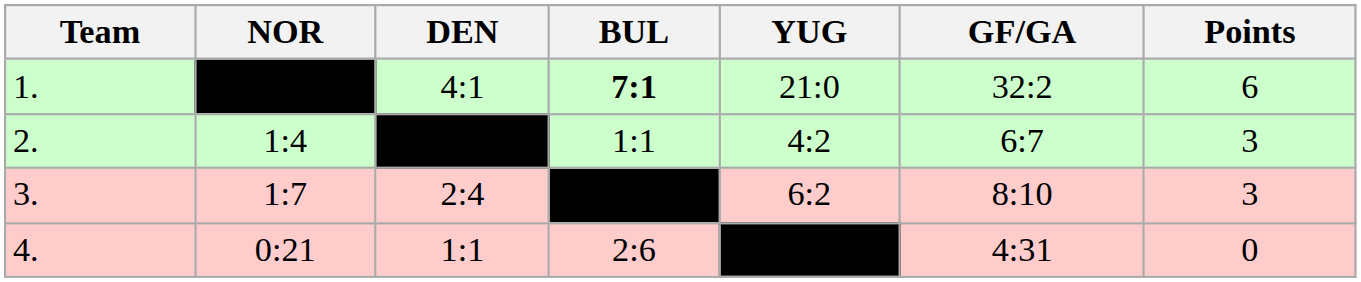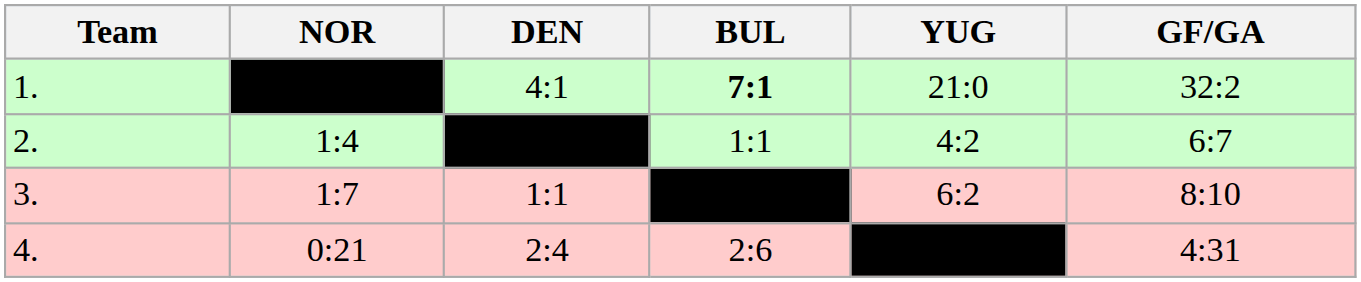- column: Points | 6 | 3 | 3 | 0
3. | DEN: 2:4 -> 1:1
4. | DEN: 1:1 -> 2:4
